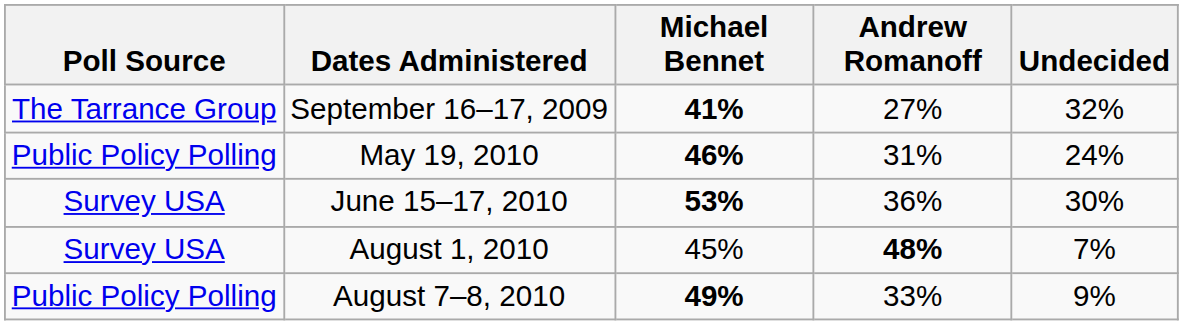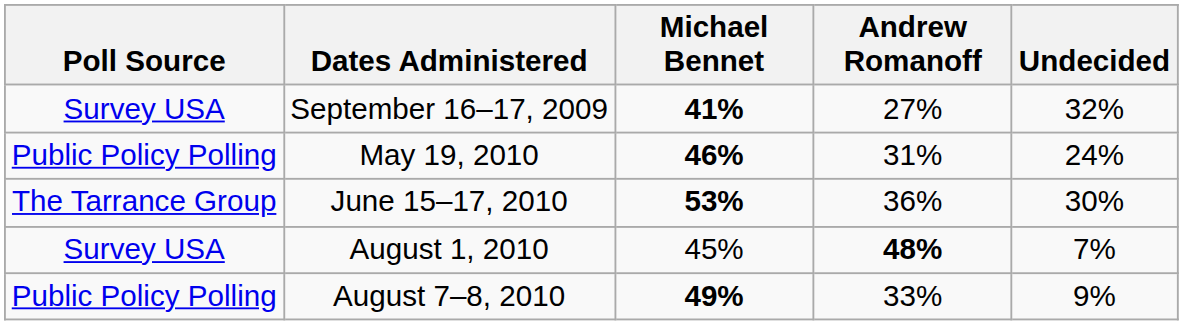September 16–17, 2009 | Poll Source: The Tarrance Group -> Survey USA
June 15–17, 2010 | Poll Source: Survey USA -> The Tarrance Group
